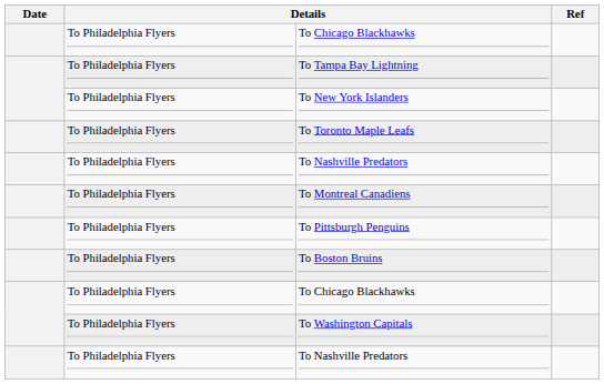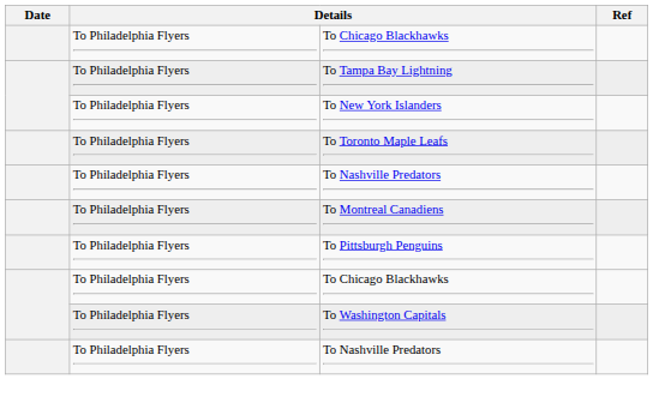- row: To Philadelphia Flyers | To Boston Bruins
